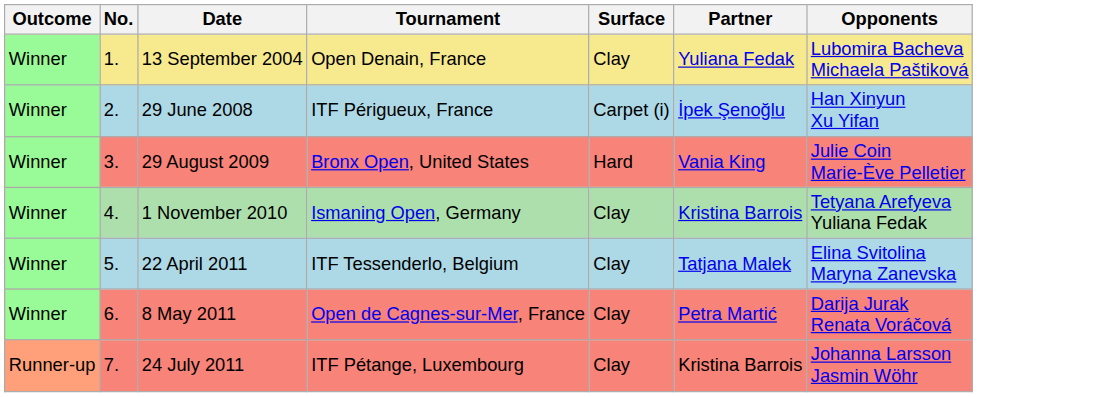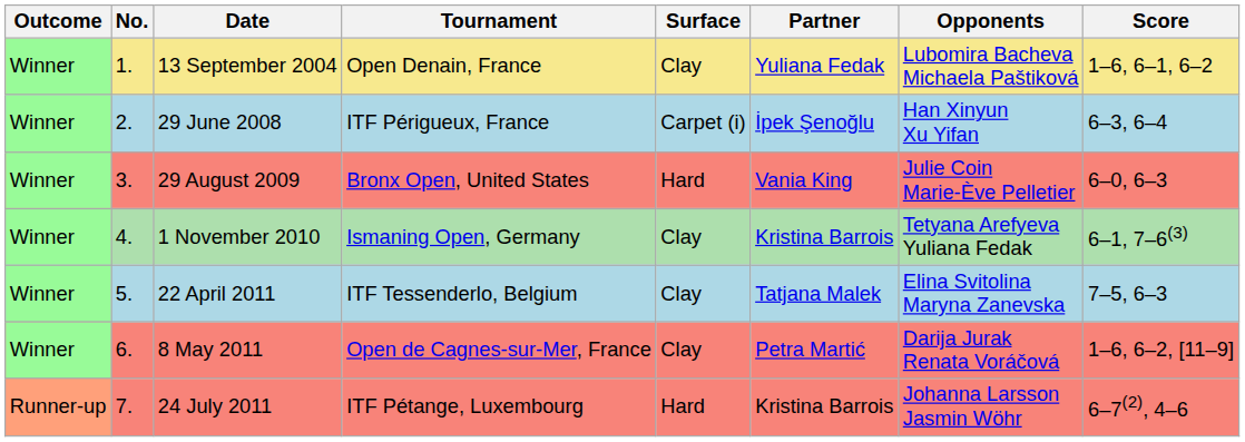+ column: Score | 1–6, 6–1, 6–2 | 6–3, 6–4 | 6–0, 6–3 | 6–1, 7–6(3) | 7–5, 6–3 | 1–6, 6–2, [11–9] | 6–7(2), 4–6
24 July 2011 | Surface: Clay -> Hard
